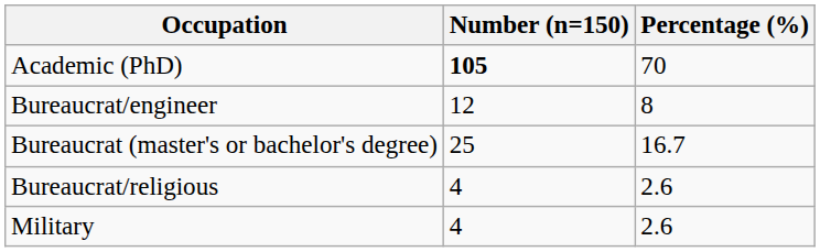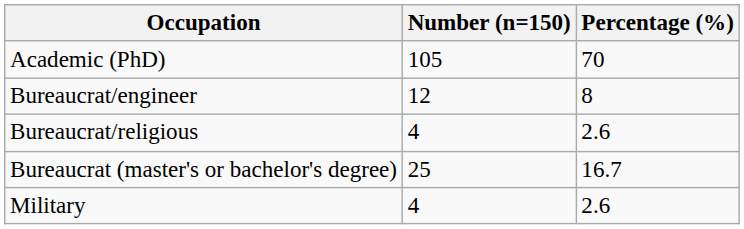Academic (PhD) | Number (n=150): bold -> normal
rows swapped: Bureaucrat/religious <-> Bureaucrat (master's or bachelor's degree)
